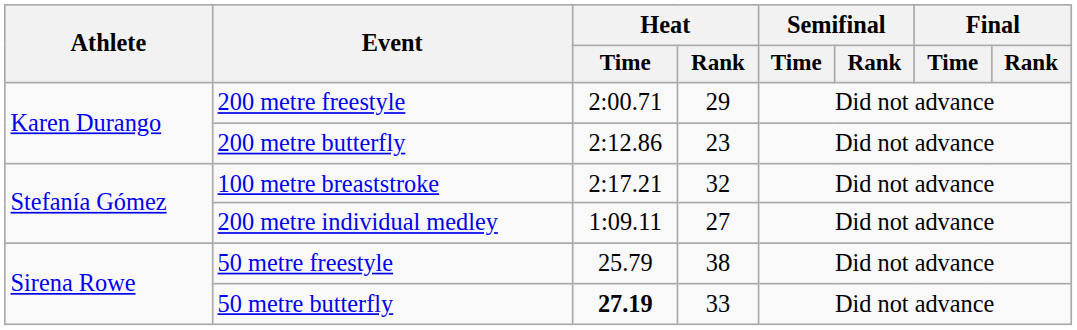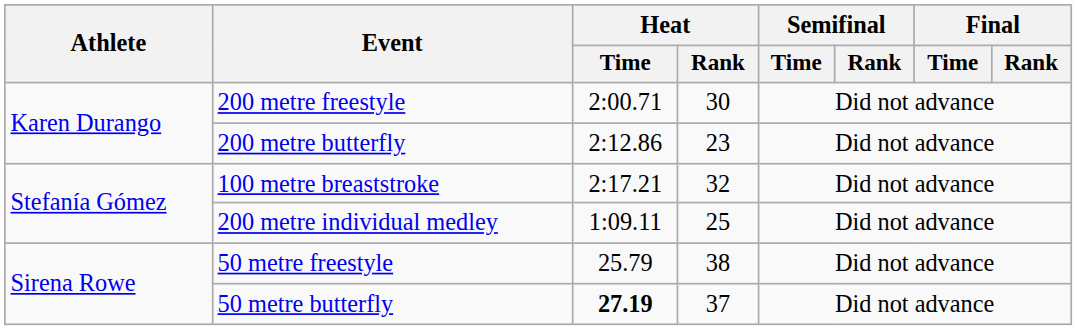200 metre freestyle | Heat / Rank: 29 -> 30
200 metre individual medley | Heat / Rank: 27 -> 25
50 metre butterfly | Heat / Rank: 33 -> 37
